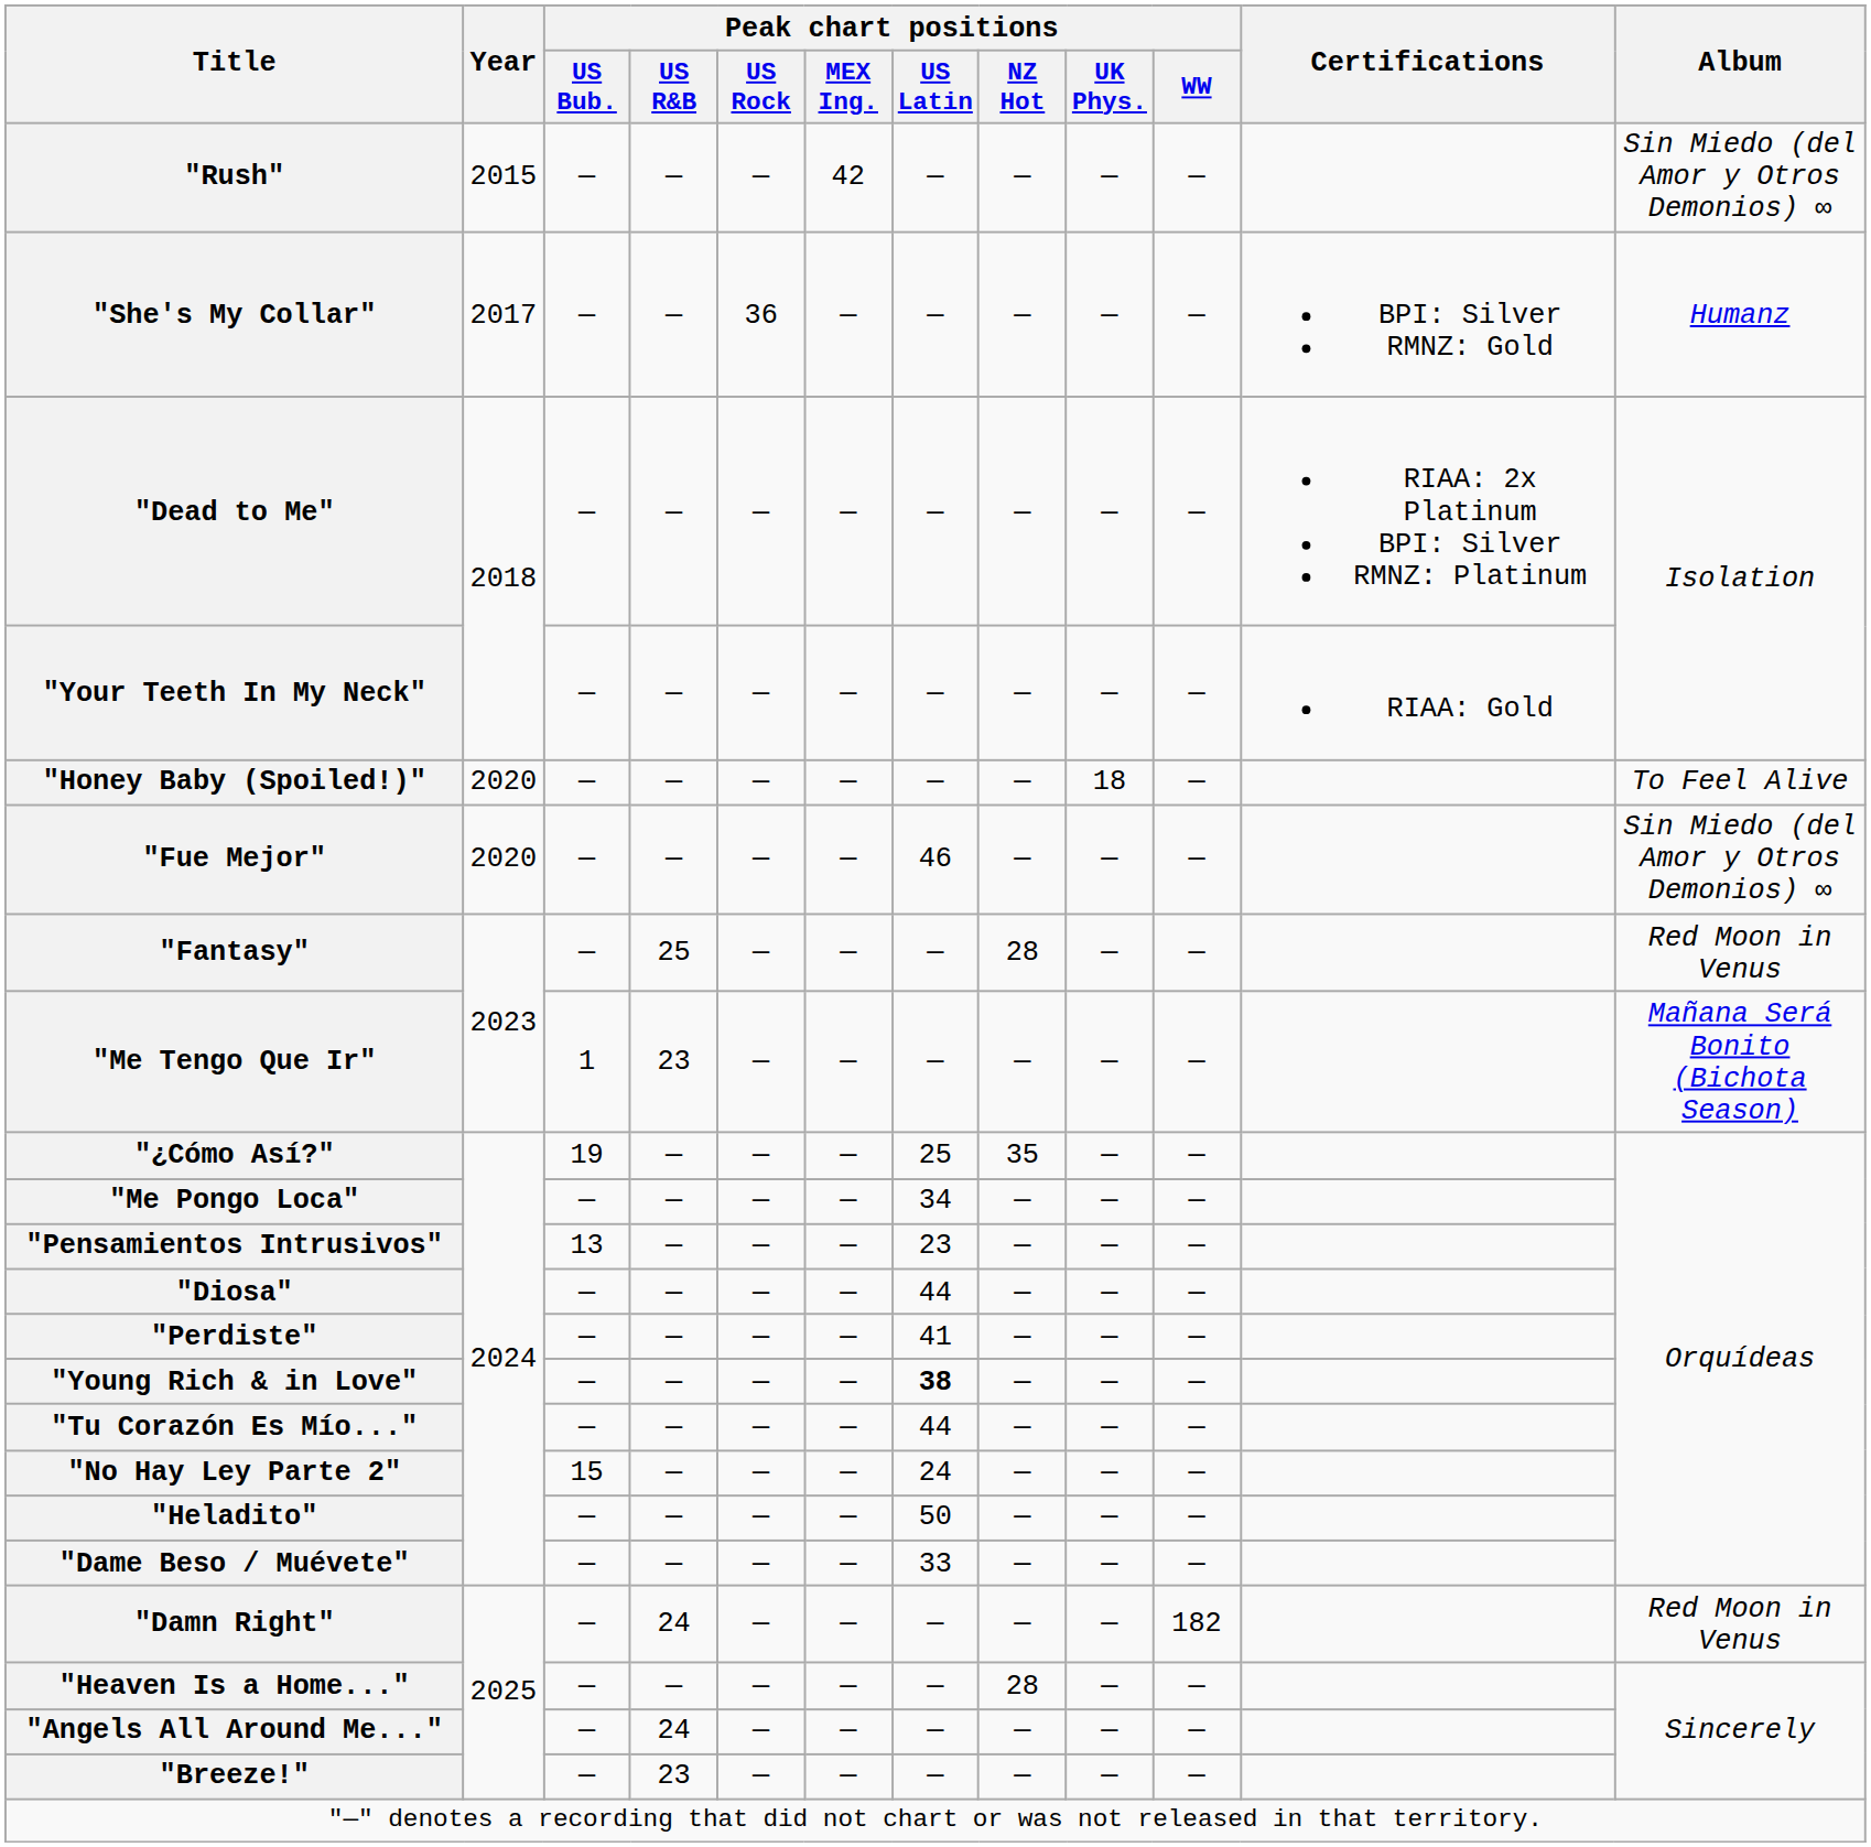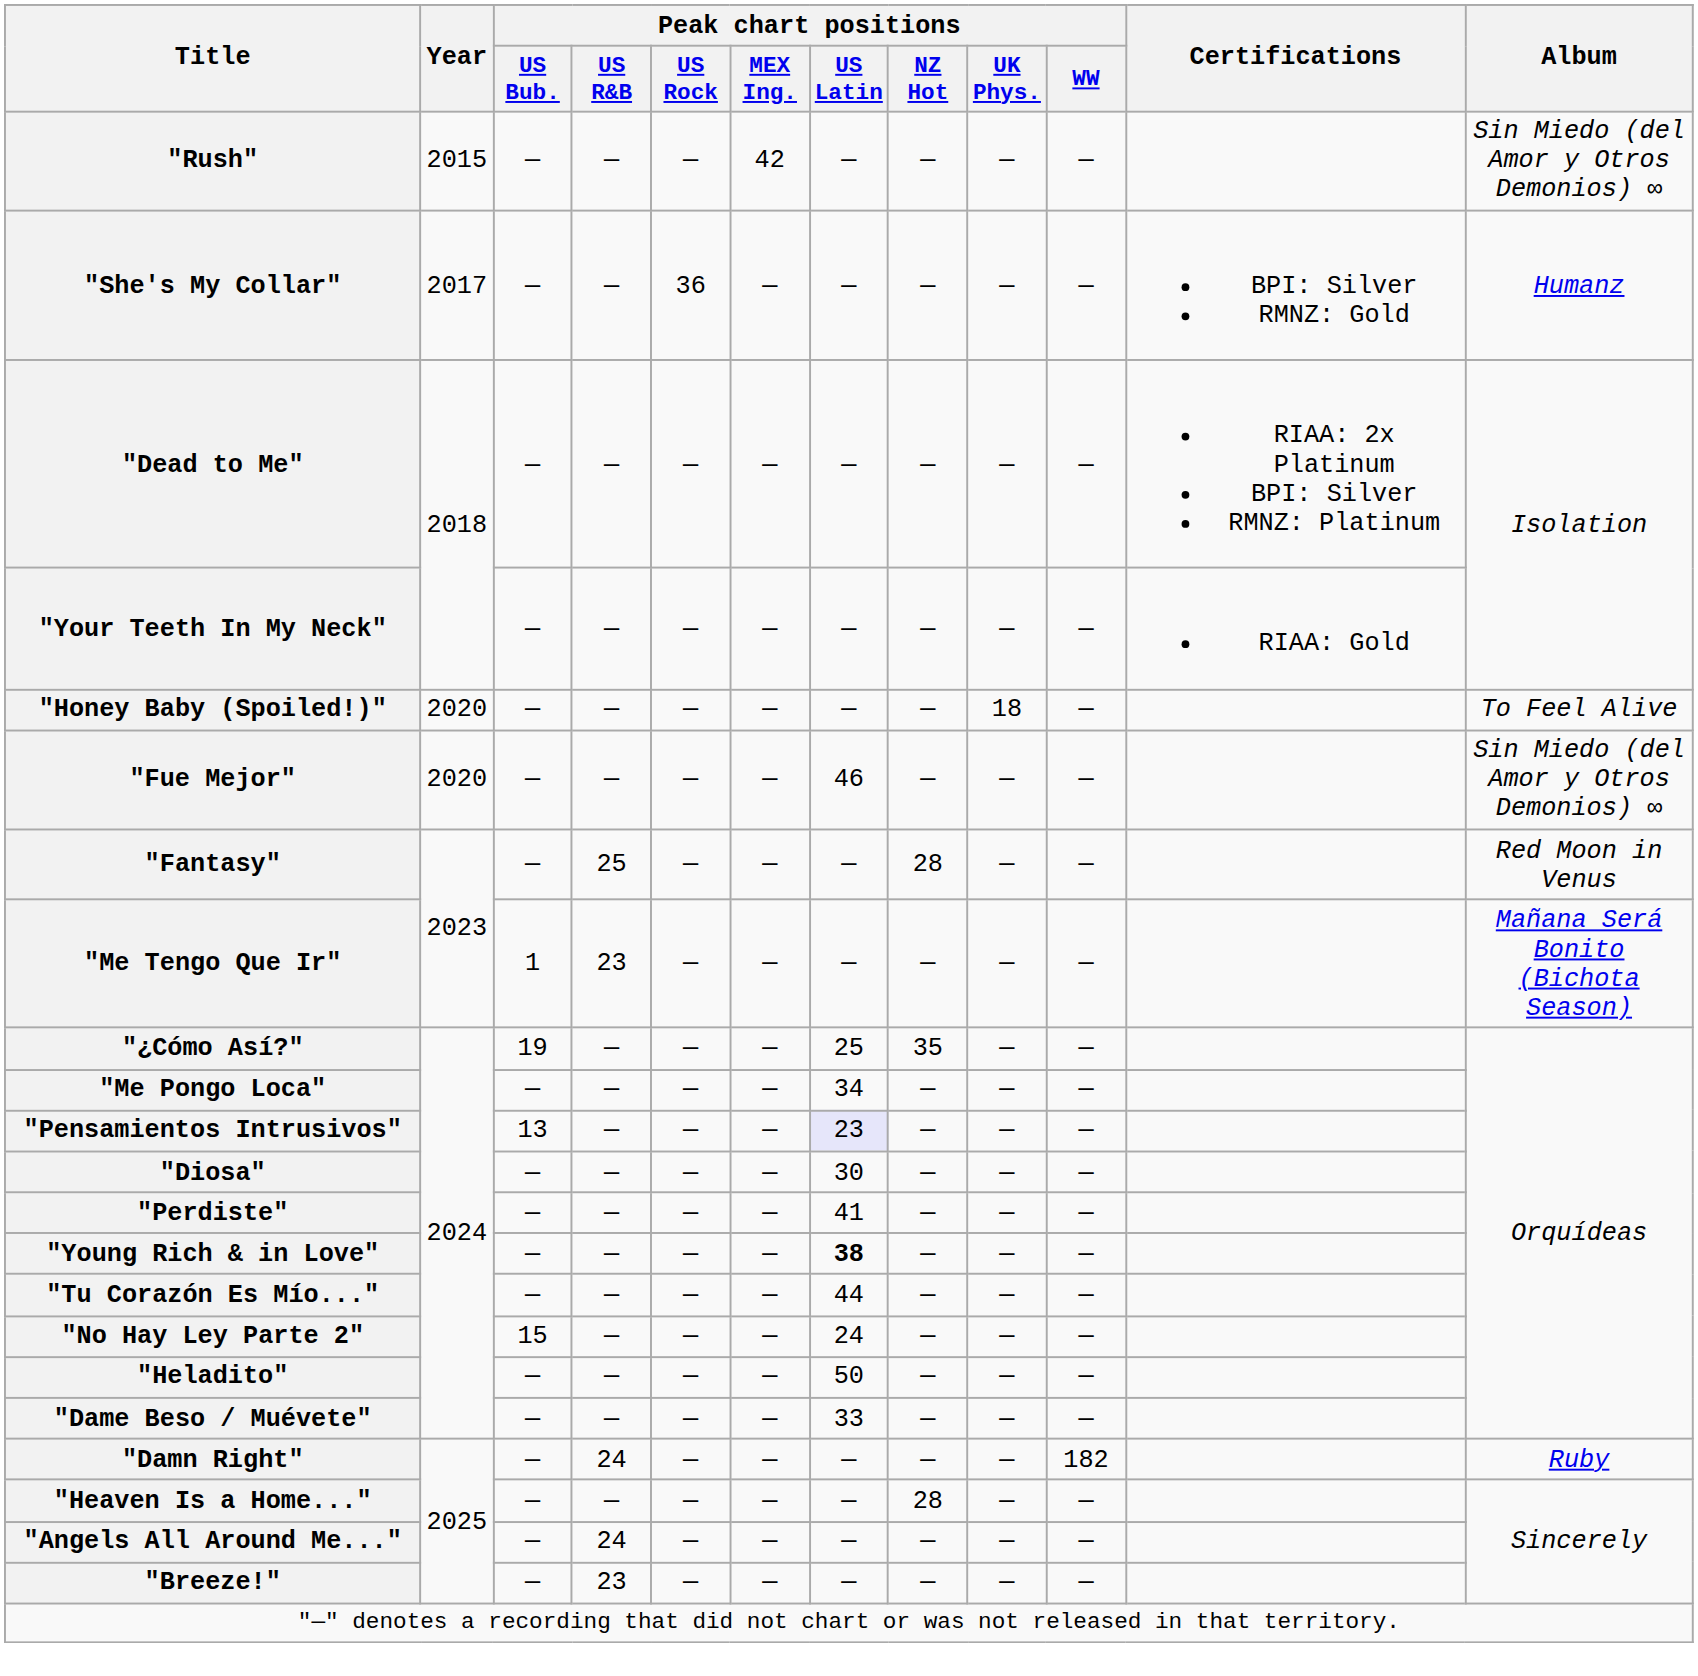"Pensamientos Intrusivos" | Peak chart positions / US Latin: no background -> lavender background
"Diosa" | Peak chart positions / US Latin: 44 -> 30
"Damn Right" | Album: Red Moon in Venus -> Ruby
